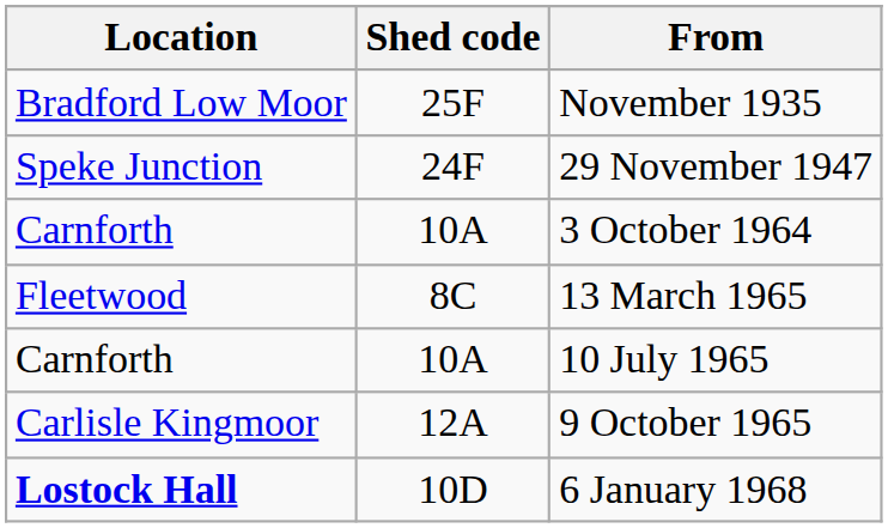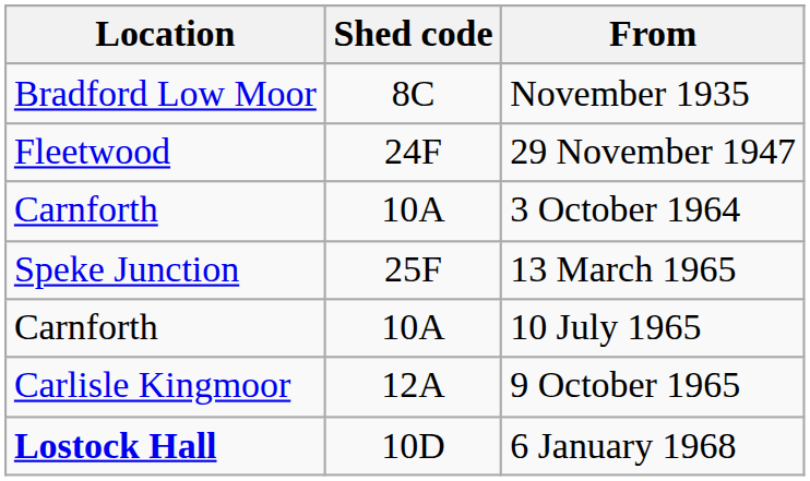November 1935 | Shed code: 25F -> 8C
29 November 1947 | Location: Speke Junction -> Fleetwood
13 March 1965 | Location: Fleetwood -> Speke Junction
13 March 1965 | Shed code: 8C -> 25F
